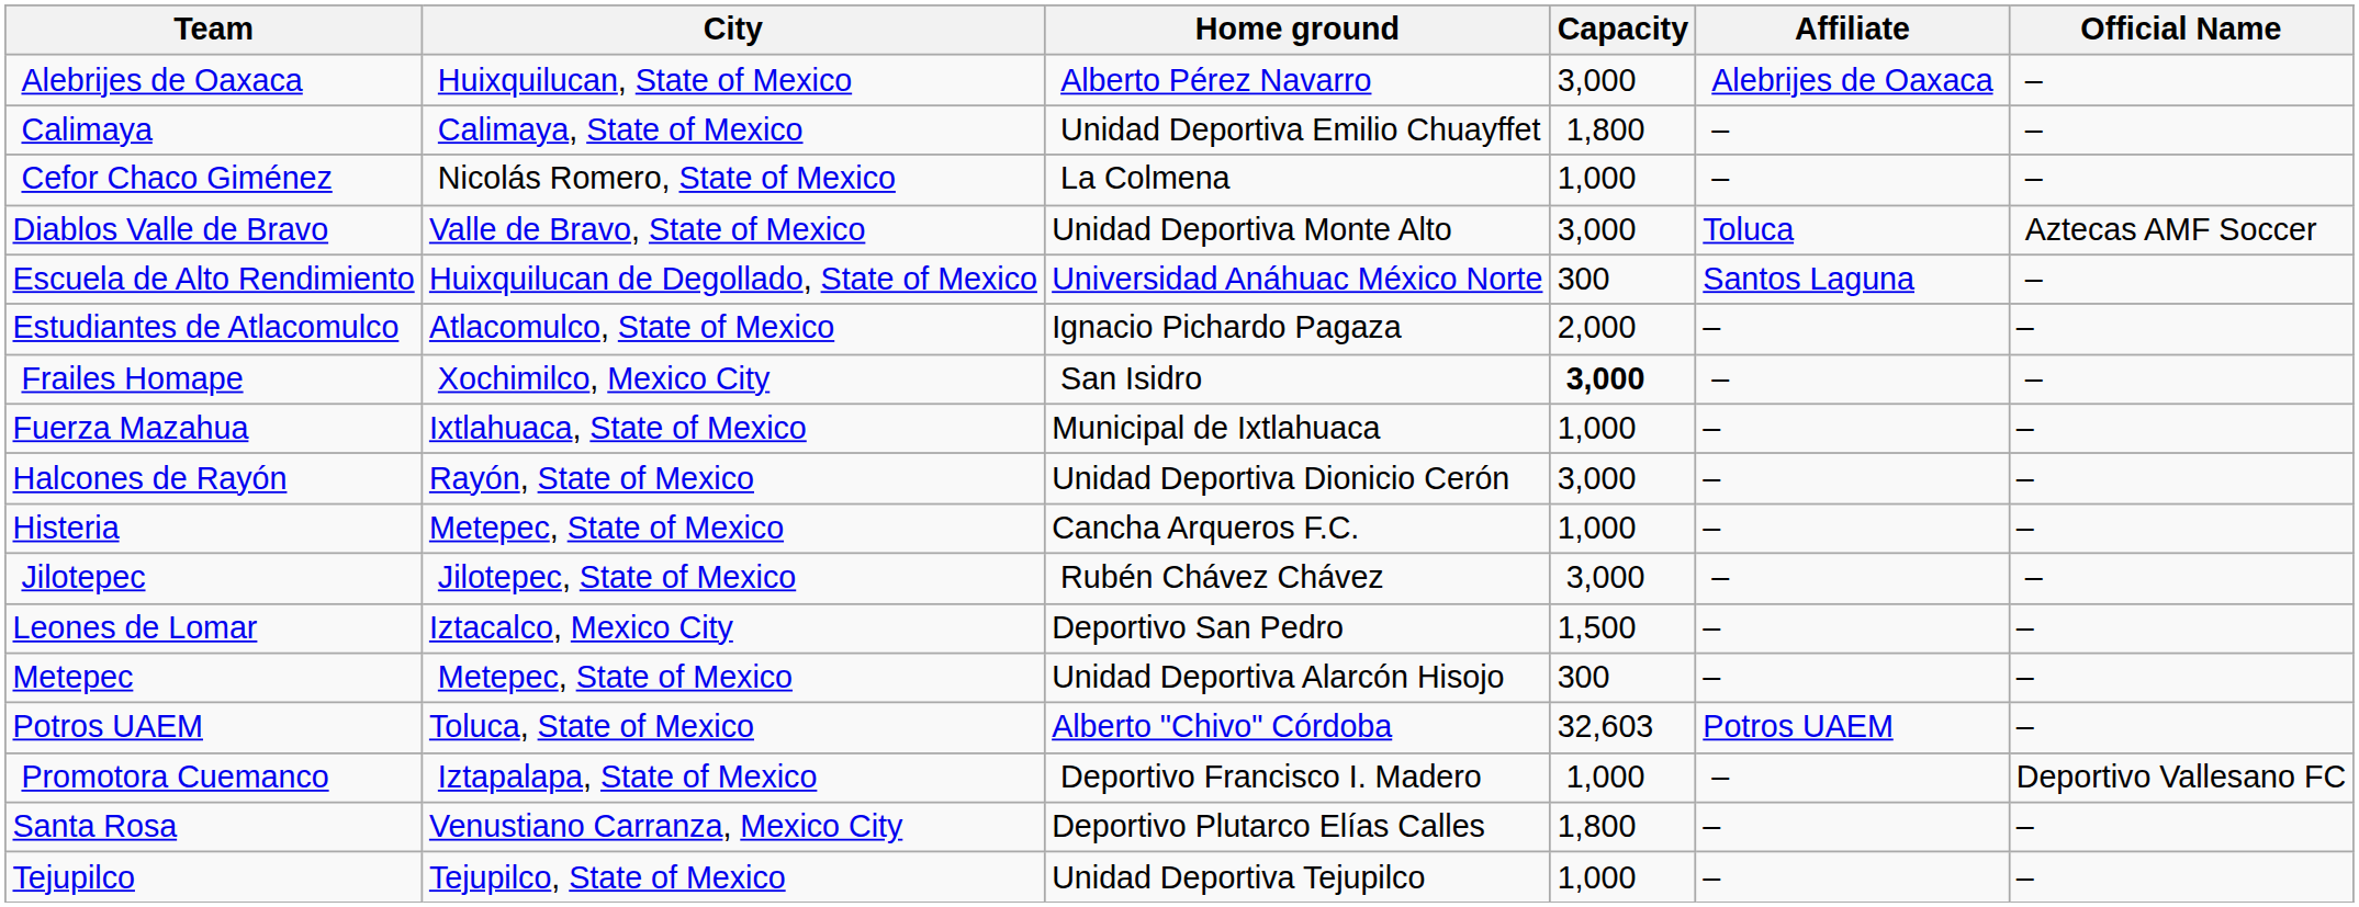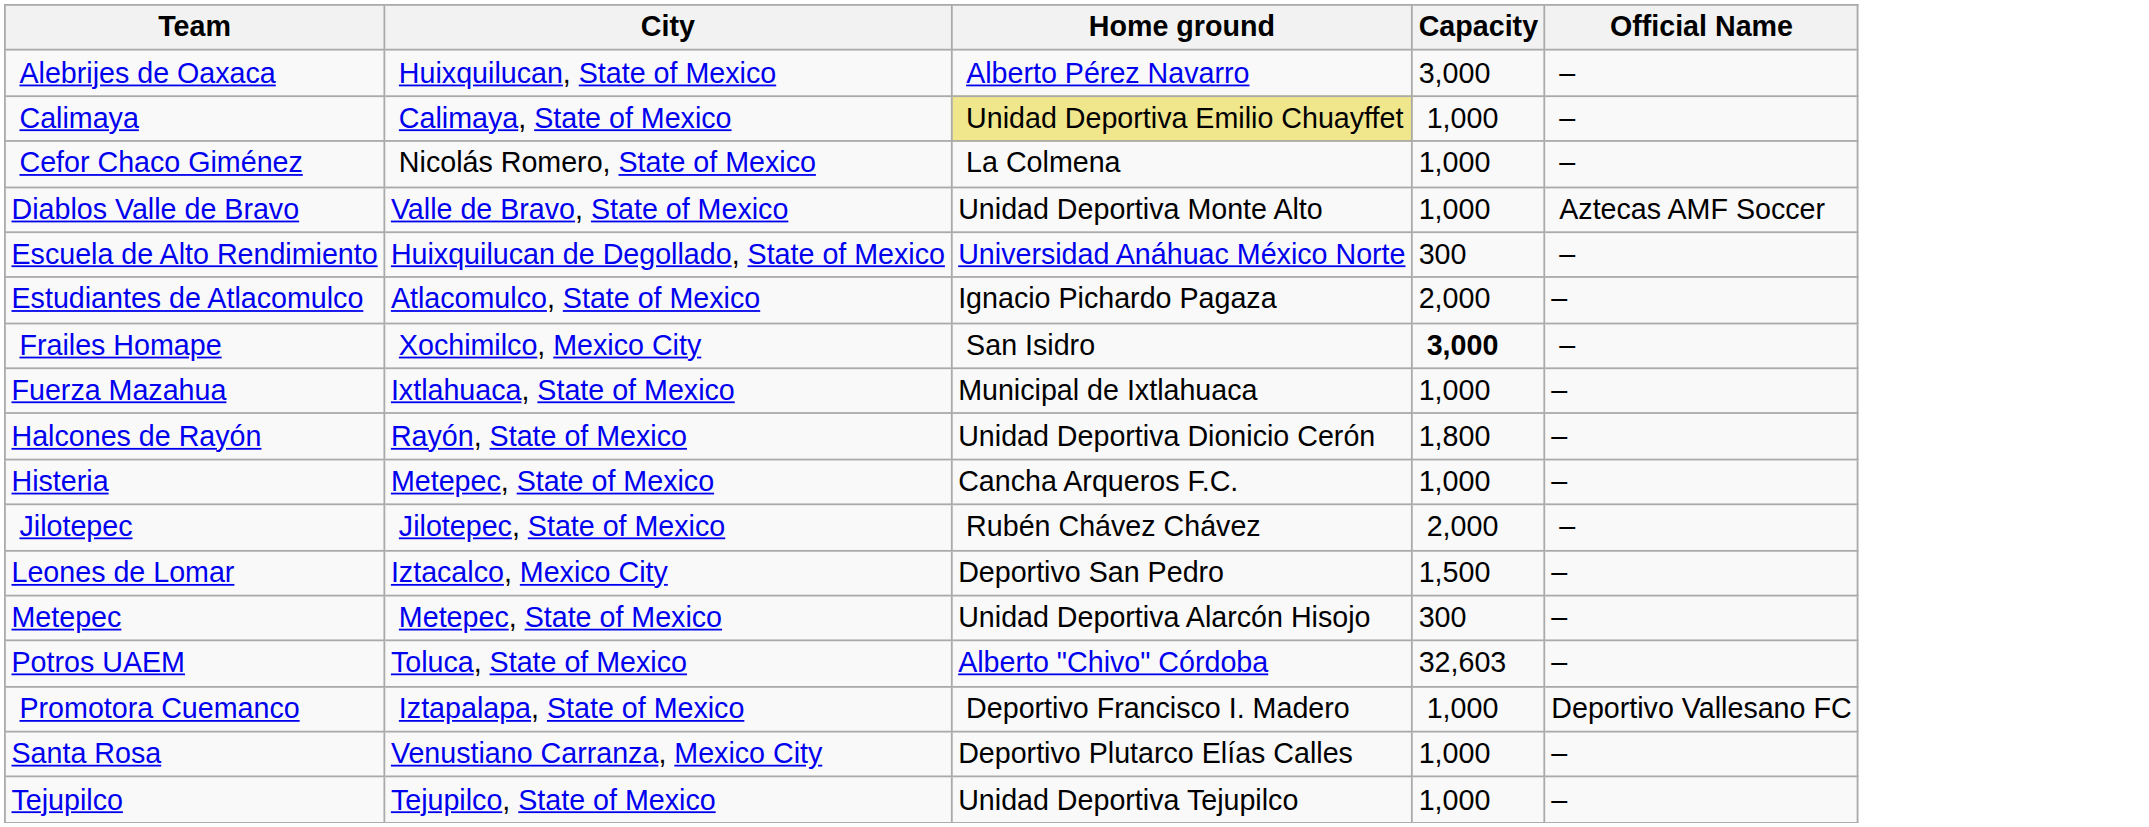- column: Affiliate | Alebrijes de Oaxaca | – | – | Toluca | Santos Laguna | – | – | – | – | – | – | – | – | Potros UAEM | – | – | –
Calimaya | Home ground: no background -> khaki background
Calimaya | Capacity: 1,800 -> 1,000
Diablos Valle de Bravo | Capacity: 3,000 -> 1,000
Halcones de Rayón | Capacity: 3,000 -> 1,800
Jilotepec | Capacity: 3,000 -> 2,000
Santa Rosa | Capacity: 1,800 -> 1,000
